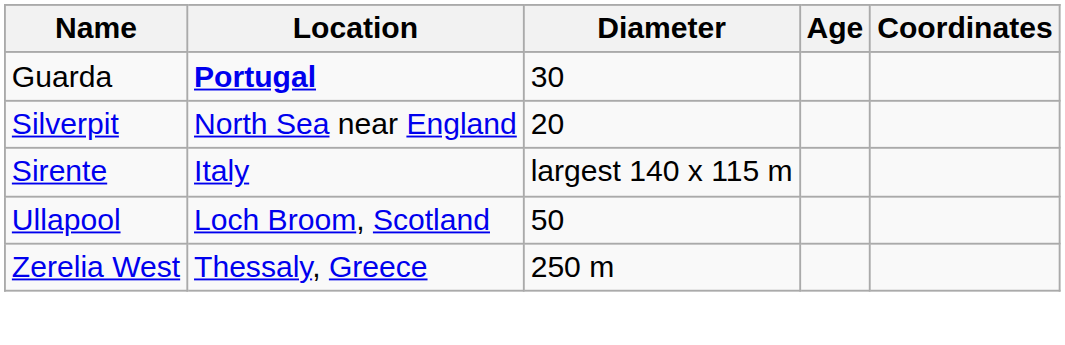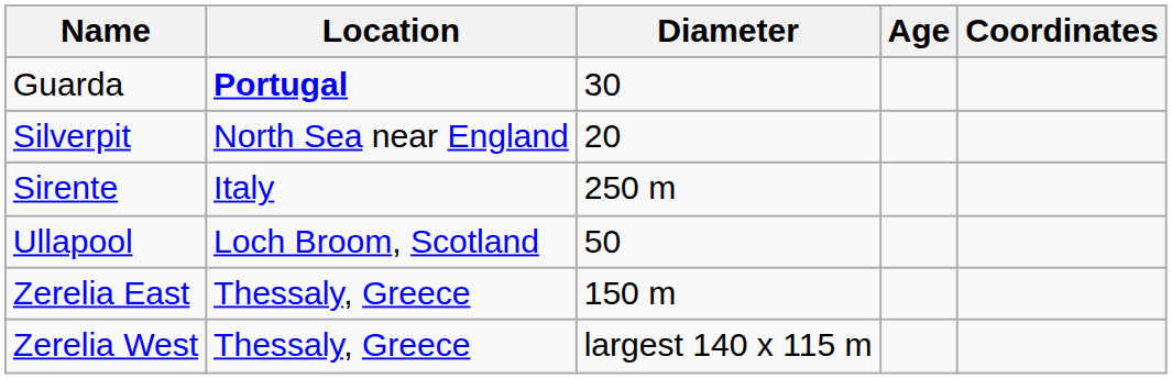Sirente | Diameter: largest 140 x 115 m -> 250 m
+ row: Zerelia East | Thessaly, Greece | 150 m
Zerelia West | Diameter: 250 m -> largest 140 x 115 m
